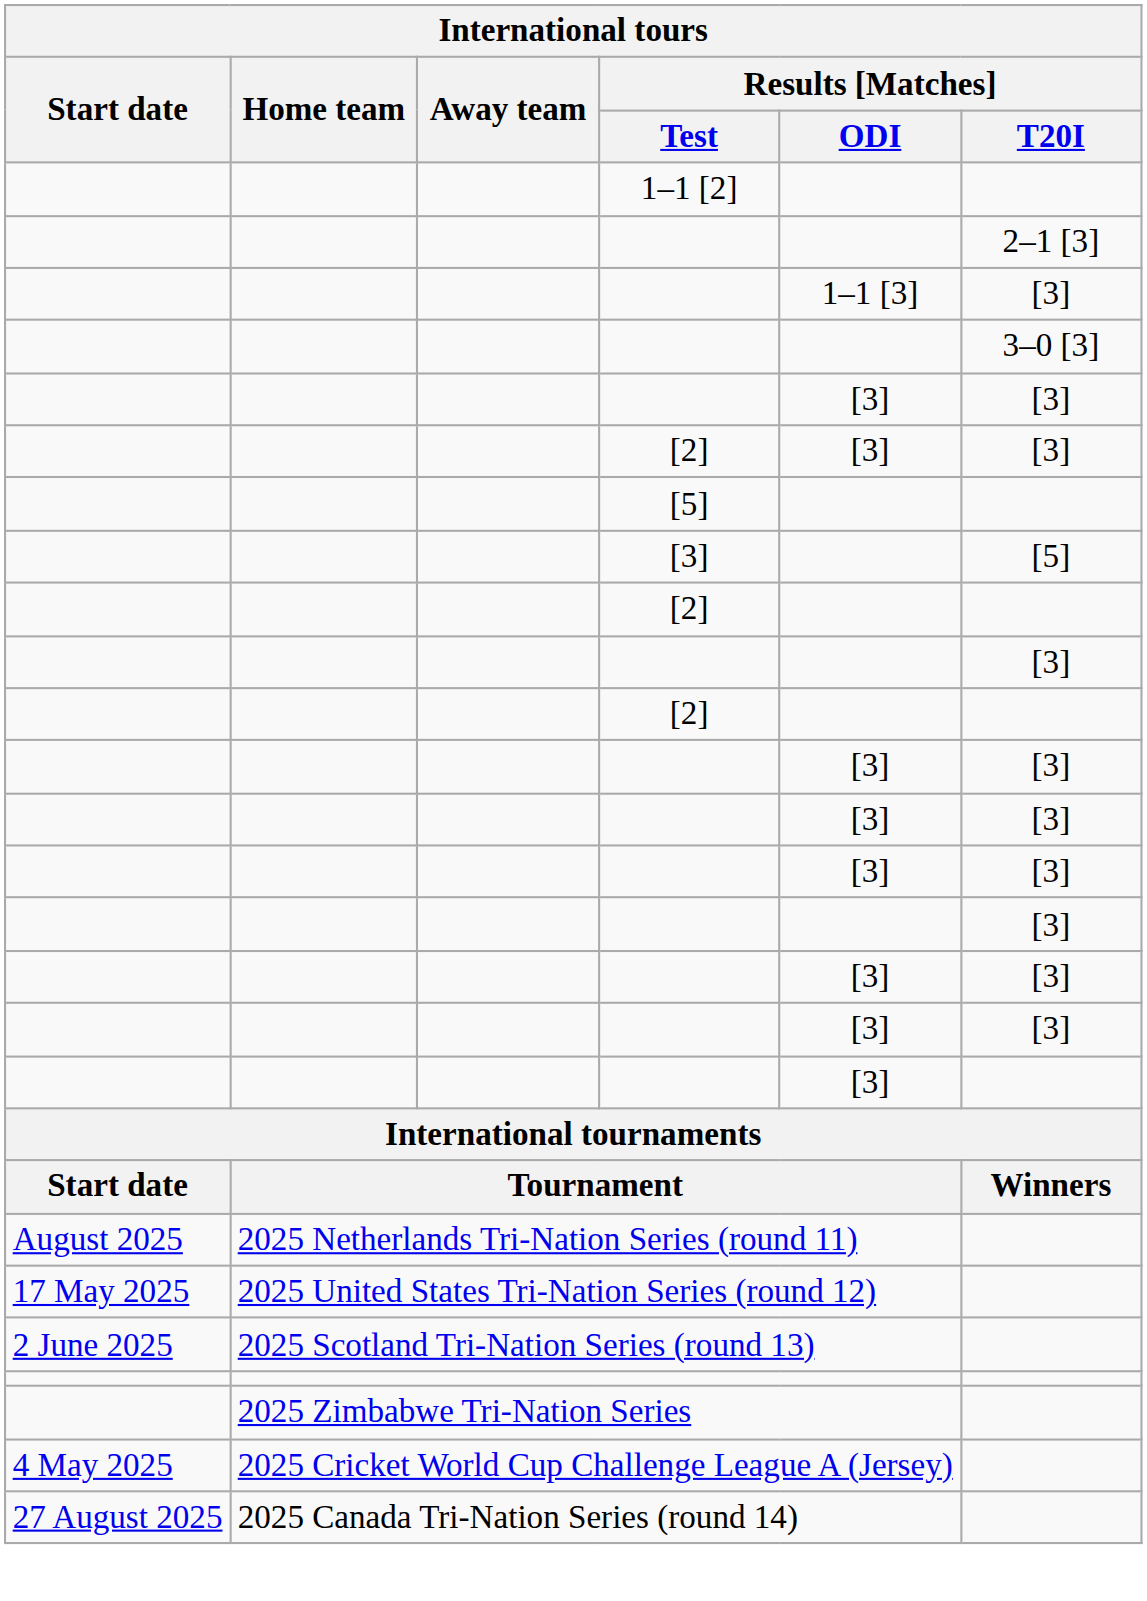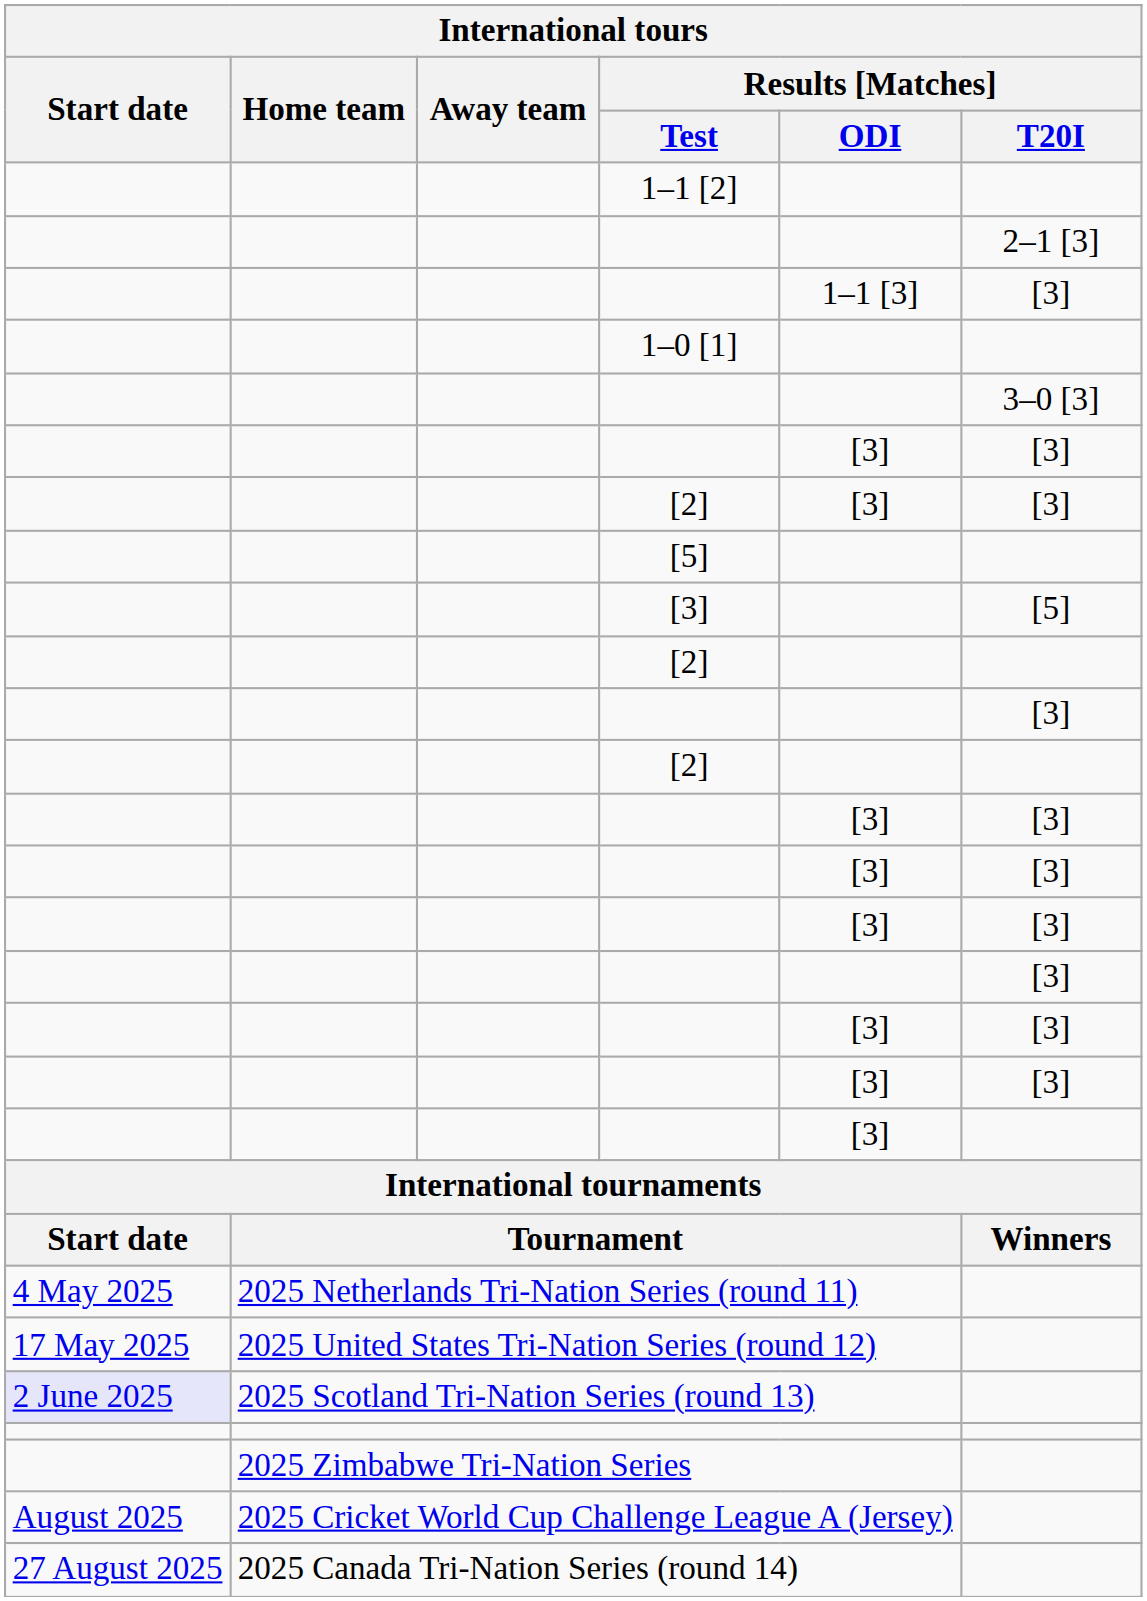+ row: 1–0 [1]
2025 Netherlands Tri-Nation Series (round 11) | Start date: August 2025 -> 4 May 2025
2025 Scotland Tri-Nation Series (round 13) | Start date: no background -> lavender background
2025 Cricket World Cup Challenge League A (Jersey) | Start date: 4 May 2025 -> August 2025
